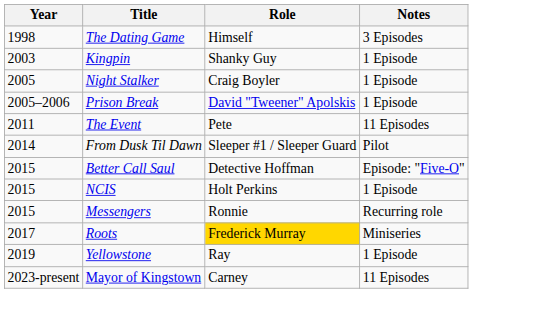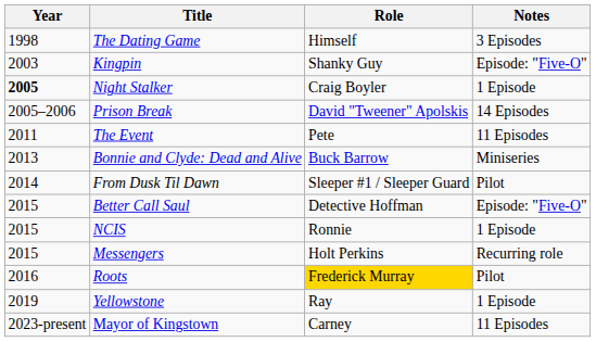Kingpin | Notes: 1 Episode -> Episode: "Five-O"
Night Stalker | Year: normal -> bold
Prison Break | Notes: 1 Episode -> 14 Episodes
+ row: 2013 | Bonnie and Clyde: Dead and Alive | Buck Barrow | Miniseries
NCIS | Role: Holt Perkins -> Ronnie
Messengers | Role: Ronnie -> Holt Perkins
Roots | Year: 2017 -> 2016
Roots | Notes: Miniseries -> Pilot
